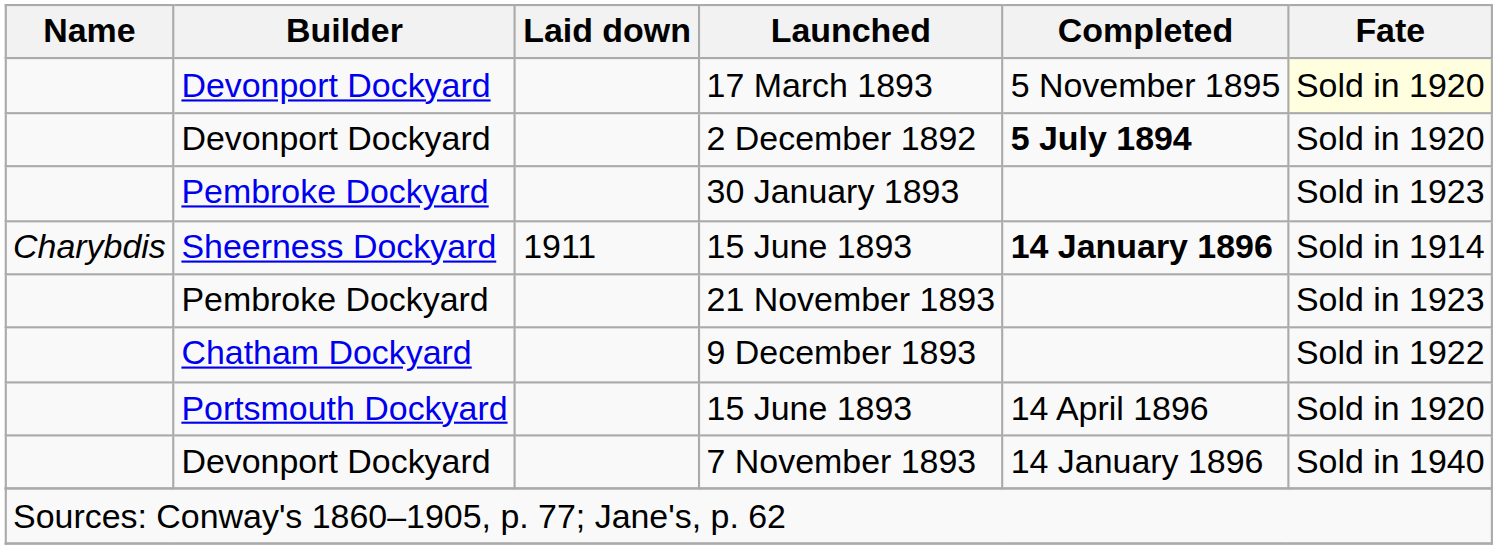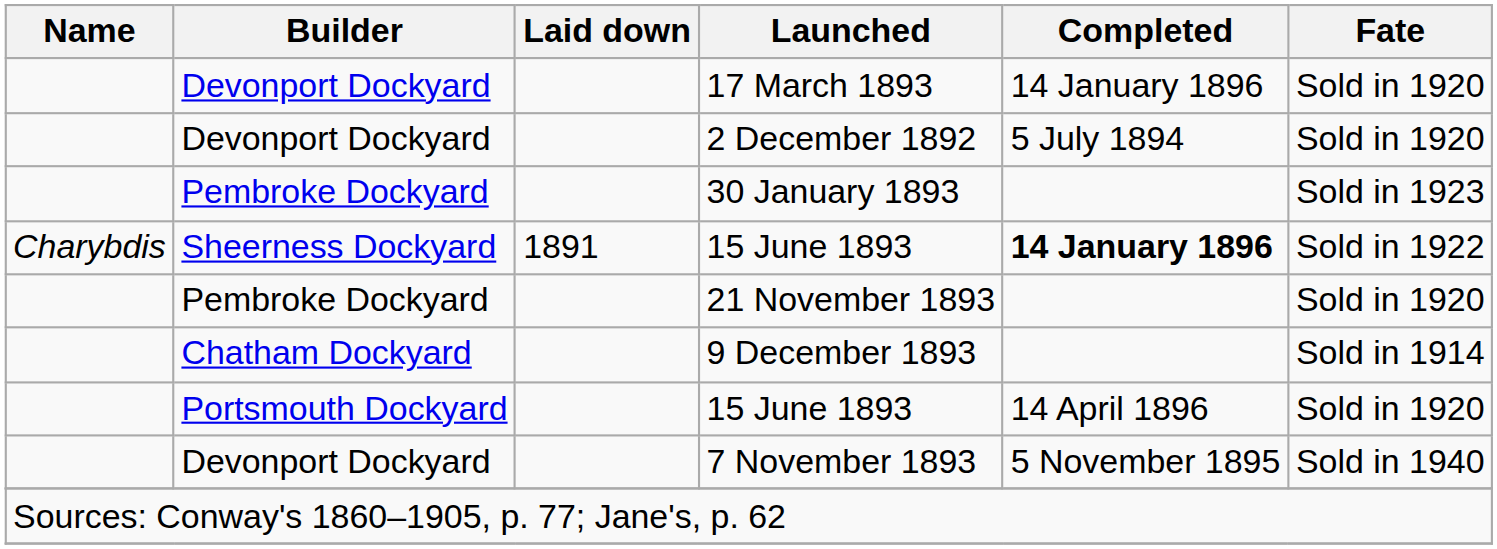17 March 1893 | Completed: 5 November 1895 -> 14 January 1896
17 March 1893 | Fate: lightyellow background -> no background
2 December 1892 | Completed: bold -> normal
Sheerness Dockyard / 15 June 1893 | Laid down: 1911 -> 1891
Sheerness Dockyard / 15 June 1893 | Fate: Sold in 1914 -> Sold in 1922
21 November 1893 | Fate: Sold in 1923 -> Sold in 1920
9 December 1893 | Fate: Sold in 1922 -> Sold in 1914
7 November 1893 | Completed: 14 January 1896 -> 5 November 1895
